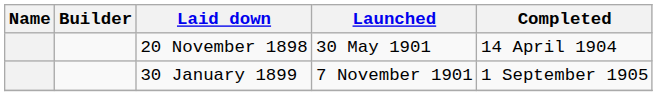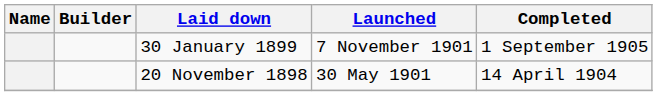rows swapped: 20 November 1898 <-> 30 January 1899
